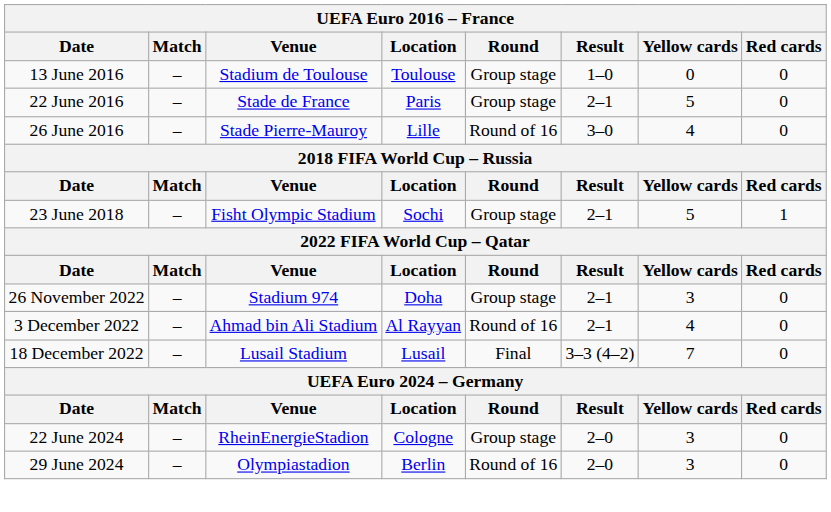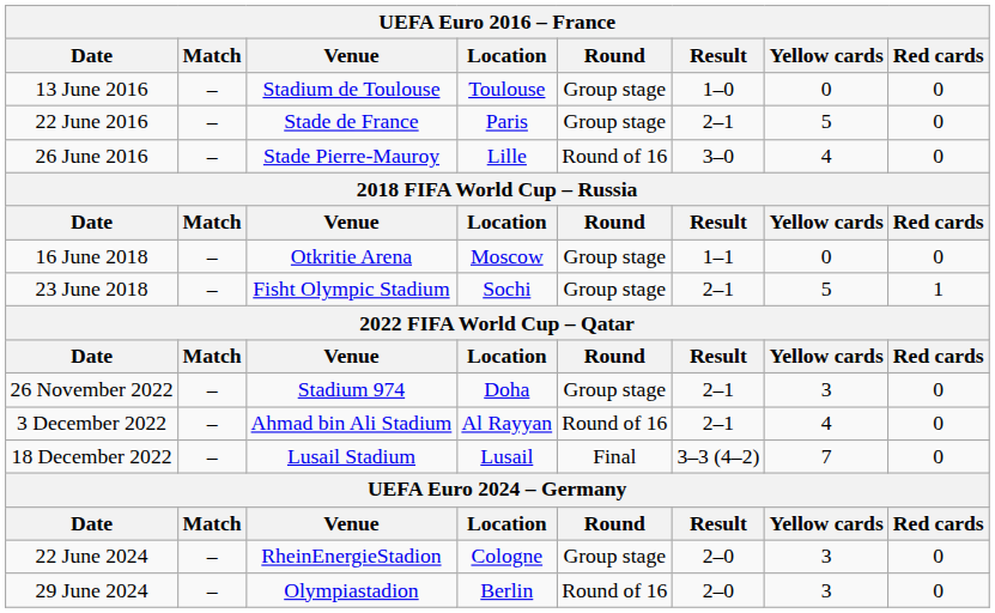+ row: 16 June 2018 | – | Otkritie Arena | Moscow | Group stage | 1–1 | 0 | 0
